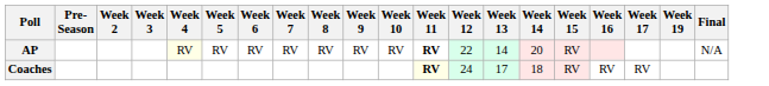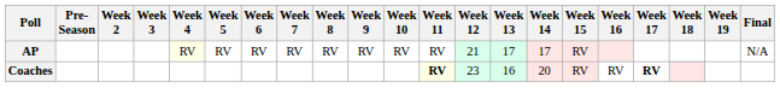+ column: Week 18
AP | Week 11: bold -> normal
AP | Week 12: 22 -> 21
AP | Week 13: 14 -> 17
AP | Week 14: 20 -> 17
Coaches | Week 12: 24 -> 23
Coaches | Week 13: 17 -> 16
Coaches | Week 14: 18 -> 20
Coaches | Week 17: normal -> bold
